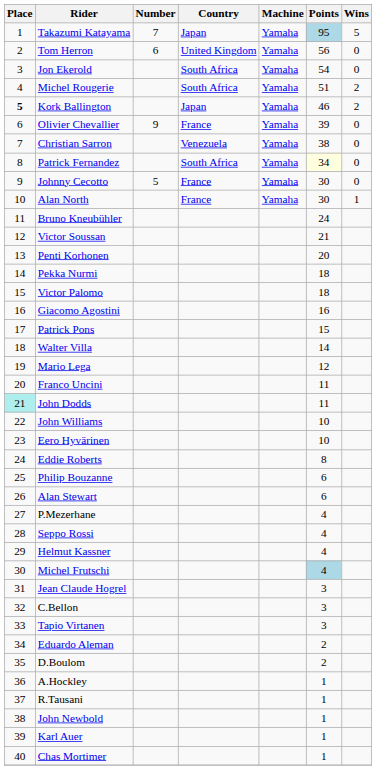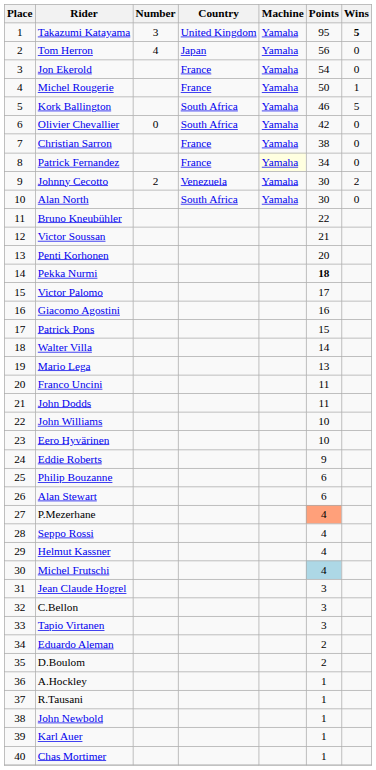Takazumi Katayama | Number: 7 -> 3
Takazumi Katayama | Country: Japan -> United Kingdom
Takazumi Katayama | Points: lightblue background -> no background
Takazumi Katayama | Wins: normal -> bold
Tom Herron | Number: 6 -> 4
Tom Herron | Country: United Kingdom -> Japan
Jon Ekerold | Country: South Africa -> France
Michel Rougerie | Country: South Africa -> France
Michel Rougerie | Points: 51 -> 50
Michel Rougerie | Wins: 2 -> 1
Kork Ballington | Place: bold -> normal
Kork Ballington | Country: Japan -> South Africa
Kork Ballington | Wins: 2 -> 5
Olivier Chevallier | Number: 9 -> 0
Olivier Chevallier | Country: France -> South Africa
Olivier Chevallier | Points: 39 -> 42
Christian Sarron | Country: Venezuela -> France
Patrick Fernandez | Country: South Africa -> France
Patrick Fernandez | Machine: no background -> lightyellow background
Patrick Fernandez | Points: lightyellow background -> no background
Johnny Cecotto | Number: 5 -> 2
Johnny Cecotto | Country: France -> Venezuela
Johnny Cecotto | Wins: 0 -> 2
Alan North | Country: France -> South Africa
Alan North | Wins: 1 -> 0
Bruno Kneubühler | Points: 24 -> 22
Pekka Nurmi | Points: normal -> bold
Victor Palomo | Points: 18 -> 17
Mario Lega | Points: 12 -> 13
John Dodds | Place: paleturquoise background -> no background
Eddie Roberts | Points: 8 -> 9
P.Mezerhane | Points: no background -> lightsalmon background
